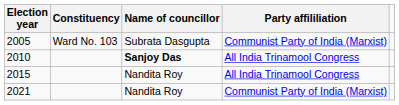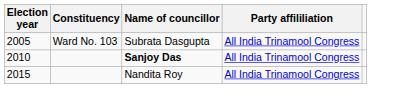2005 | Party affililiation: Communist Party of India (Marxist) -> All India Trinamool Congress
- row: 2021 | Nandita Roy | Communist Party of India (Marxist)
